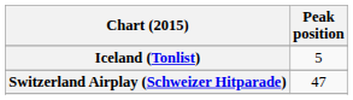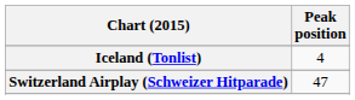Iceland (Tonlist) | Peak position: 5 -> 4
